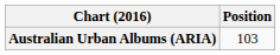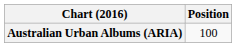Australian Urban Albums (ARIA) | Position: 103 -> 100
